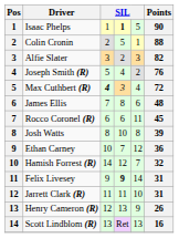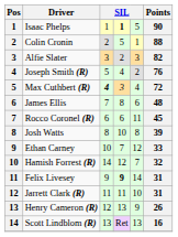Ethan Carney | Points: 36 -> 33
